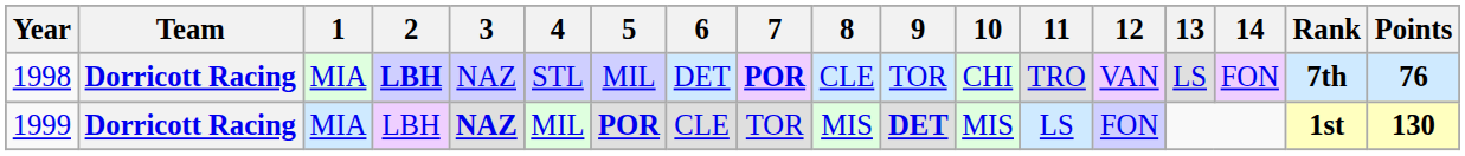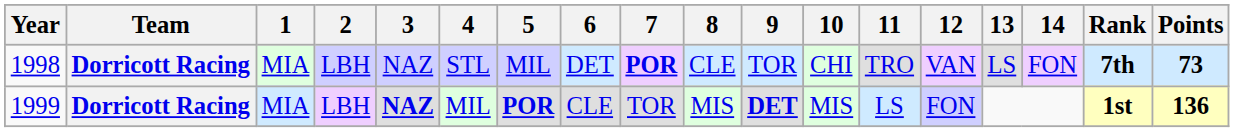1998 | 2: bold -> normal
1998 | Points: 76 -> 73
1999 | Points: 130 -> 136
